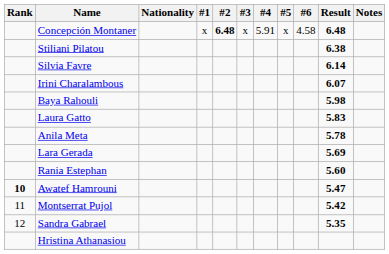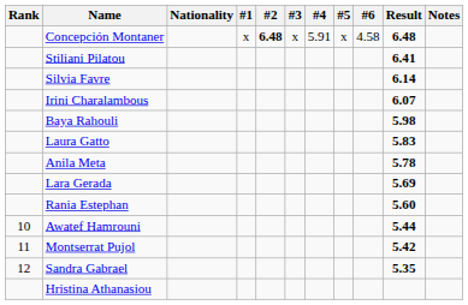Stiliani Pilatou | Result: 6.38 -> 6.41
Awatef Hamrouni | Rank: bold -> normal
Awatef Hamrouni | Result: 5.47 -> 5.44
